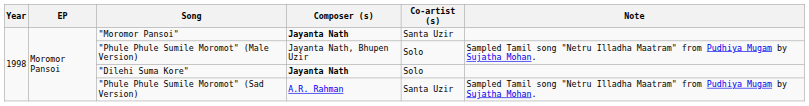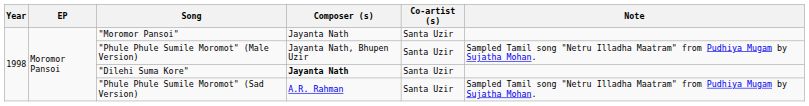"Moromor Pansoi" | Composer (s): bold -> normal
"Phule Phule Sumile Moromot" (Male Version) | Co-artist (s): Solo -> Santa Uzir
"Dilehi Suma Kore" | Co-artist (s): Solo -> Santa Uzir
